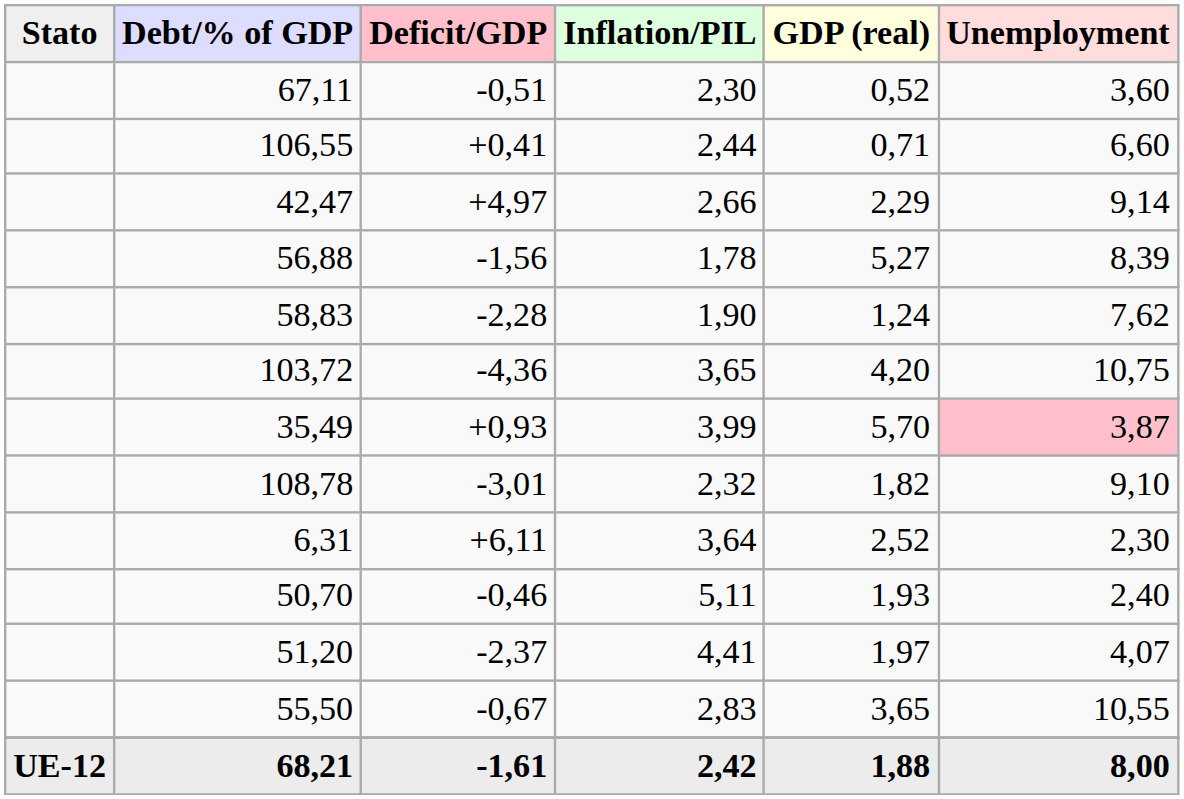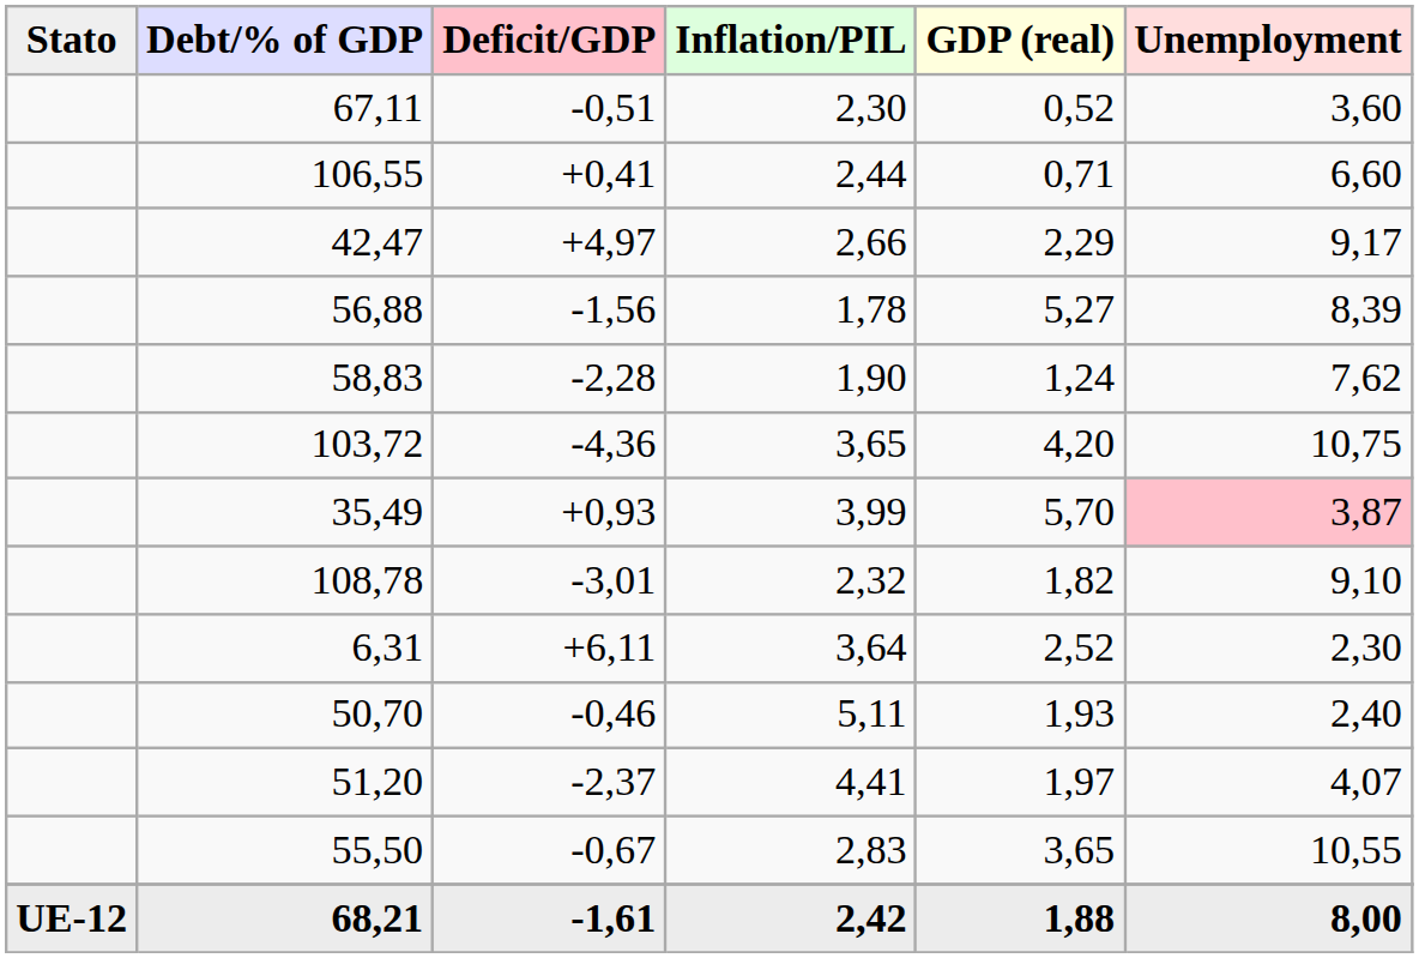42,47 | Unemployment: 9,14 -> 9,17
